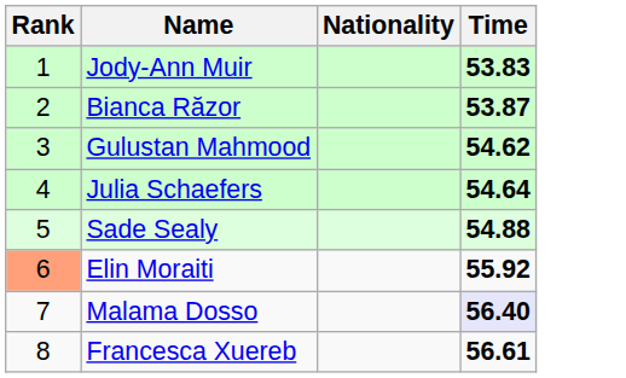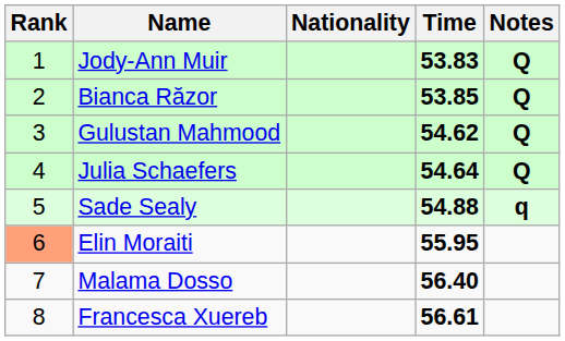+ column: Notes | Q | Q | Q | Q | q
Bianca Răzor | Time: 53.87 -> 53.85
Elin Moraiti | Time: 55.92 -> 55.95
Malama Dosso | Time: lavender background -> no background
